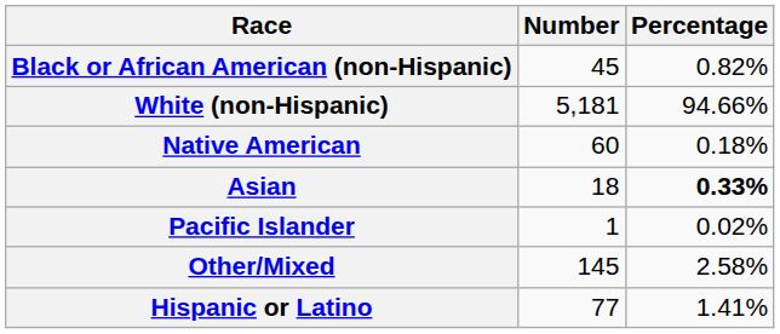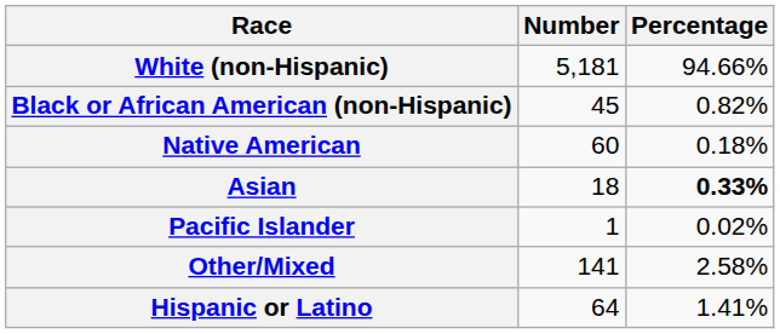rows swapped: White (non-Hispanic) <-> Black or African American (non-Hispanic)
Other/Mixed | Number: 145 -> 141
Hispanic or Latino | Number: 77 -> 64
